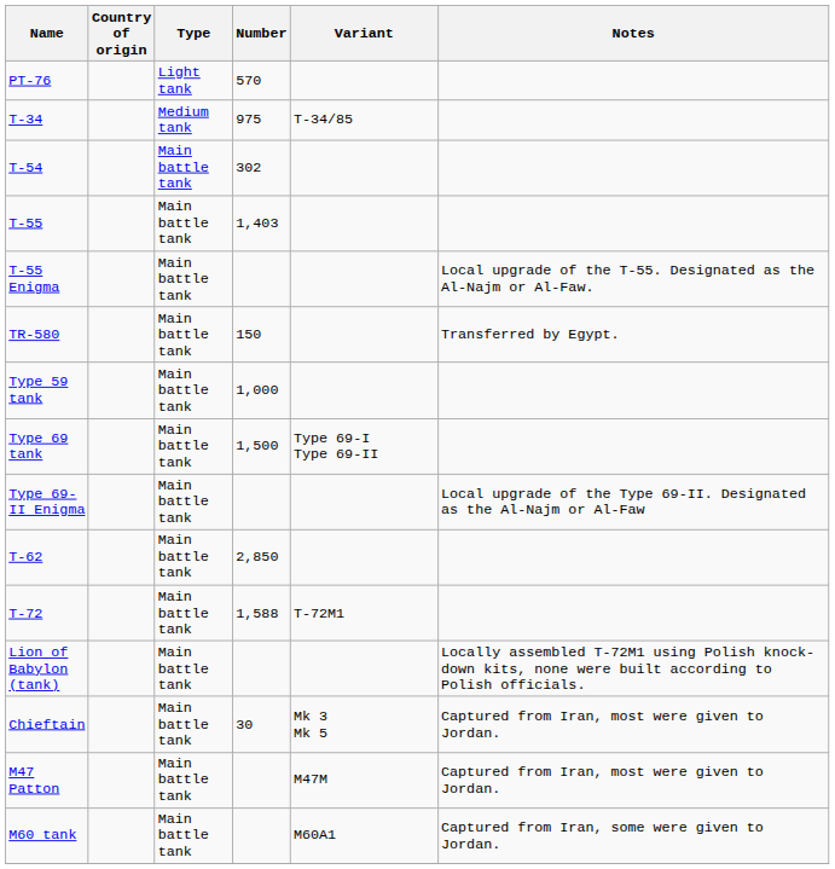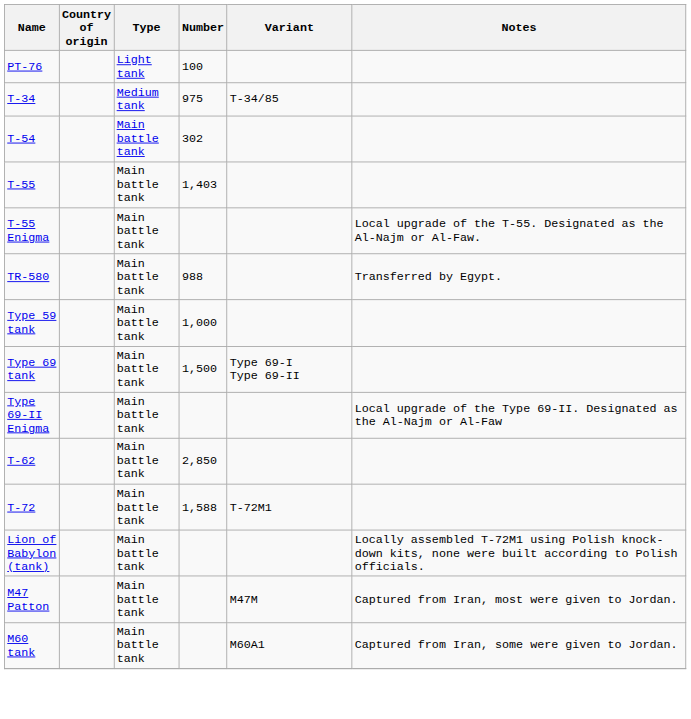PT-76 | Number: 570 -> 100
TR-580 | Number: 150 -> 988
- row: Chieftain | Main battle tank | 30 | Mk 3 Mk 5 | Captured from Iran, most were given to Jordan.
